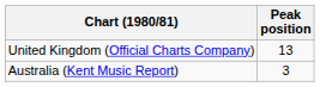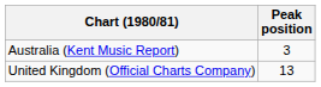rows swapped: Australia (Kent Music Report) <-> United Kingdom (Official Charts Company)
